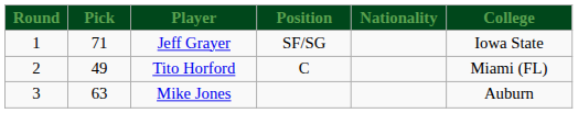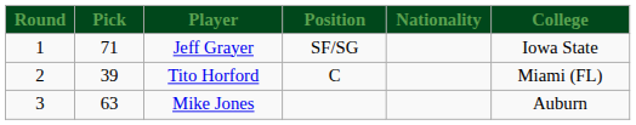Tito Horford | Pick: 49 -> 39
